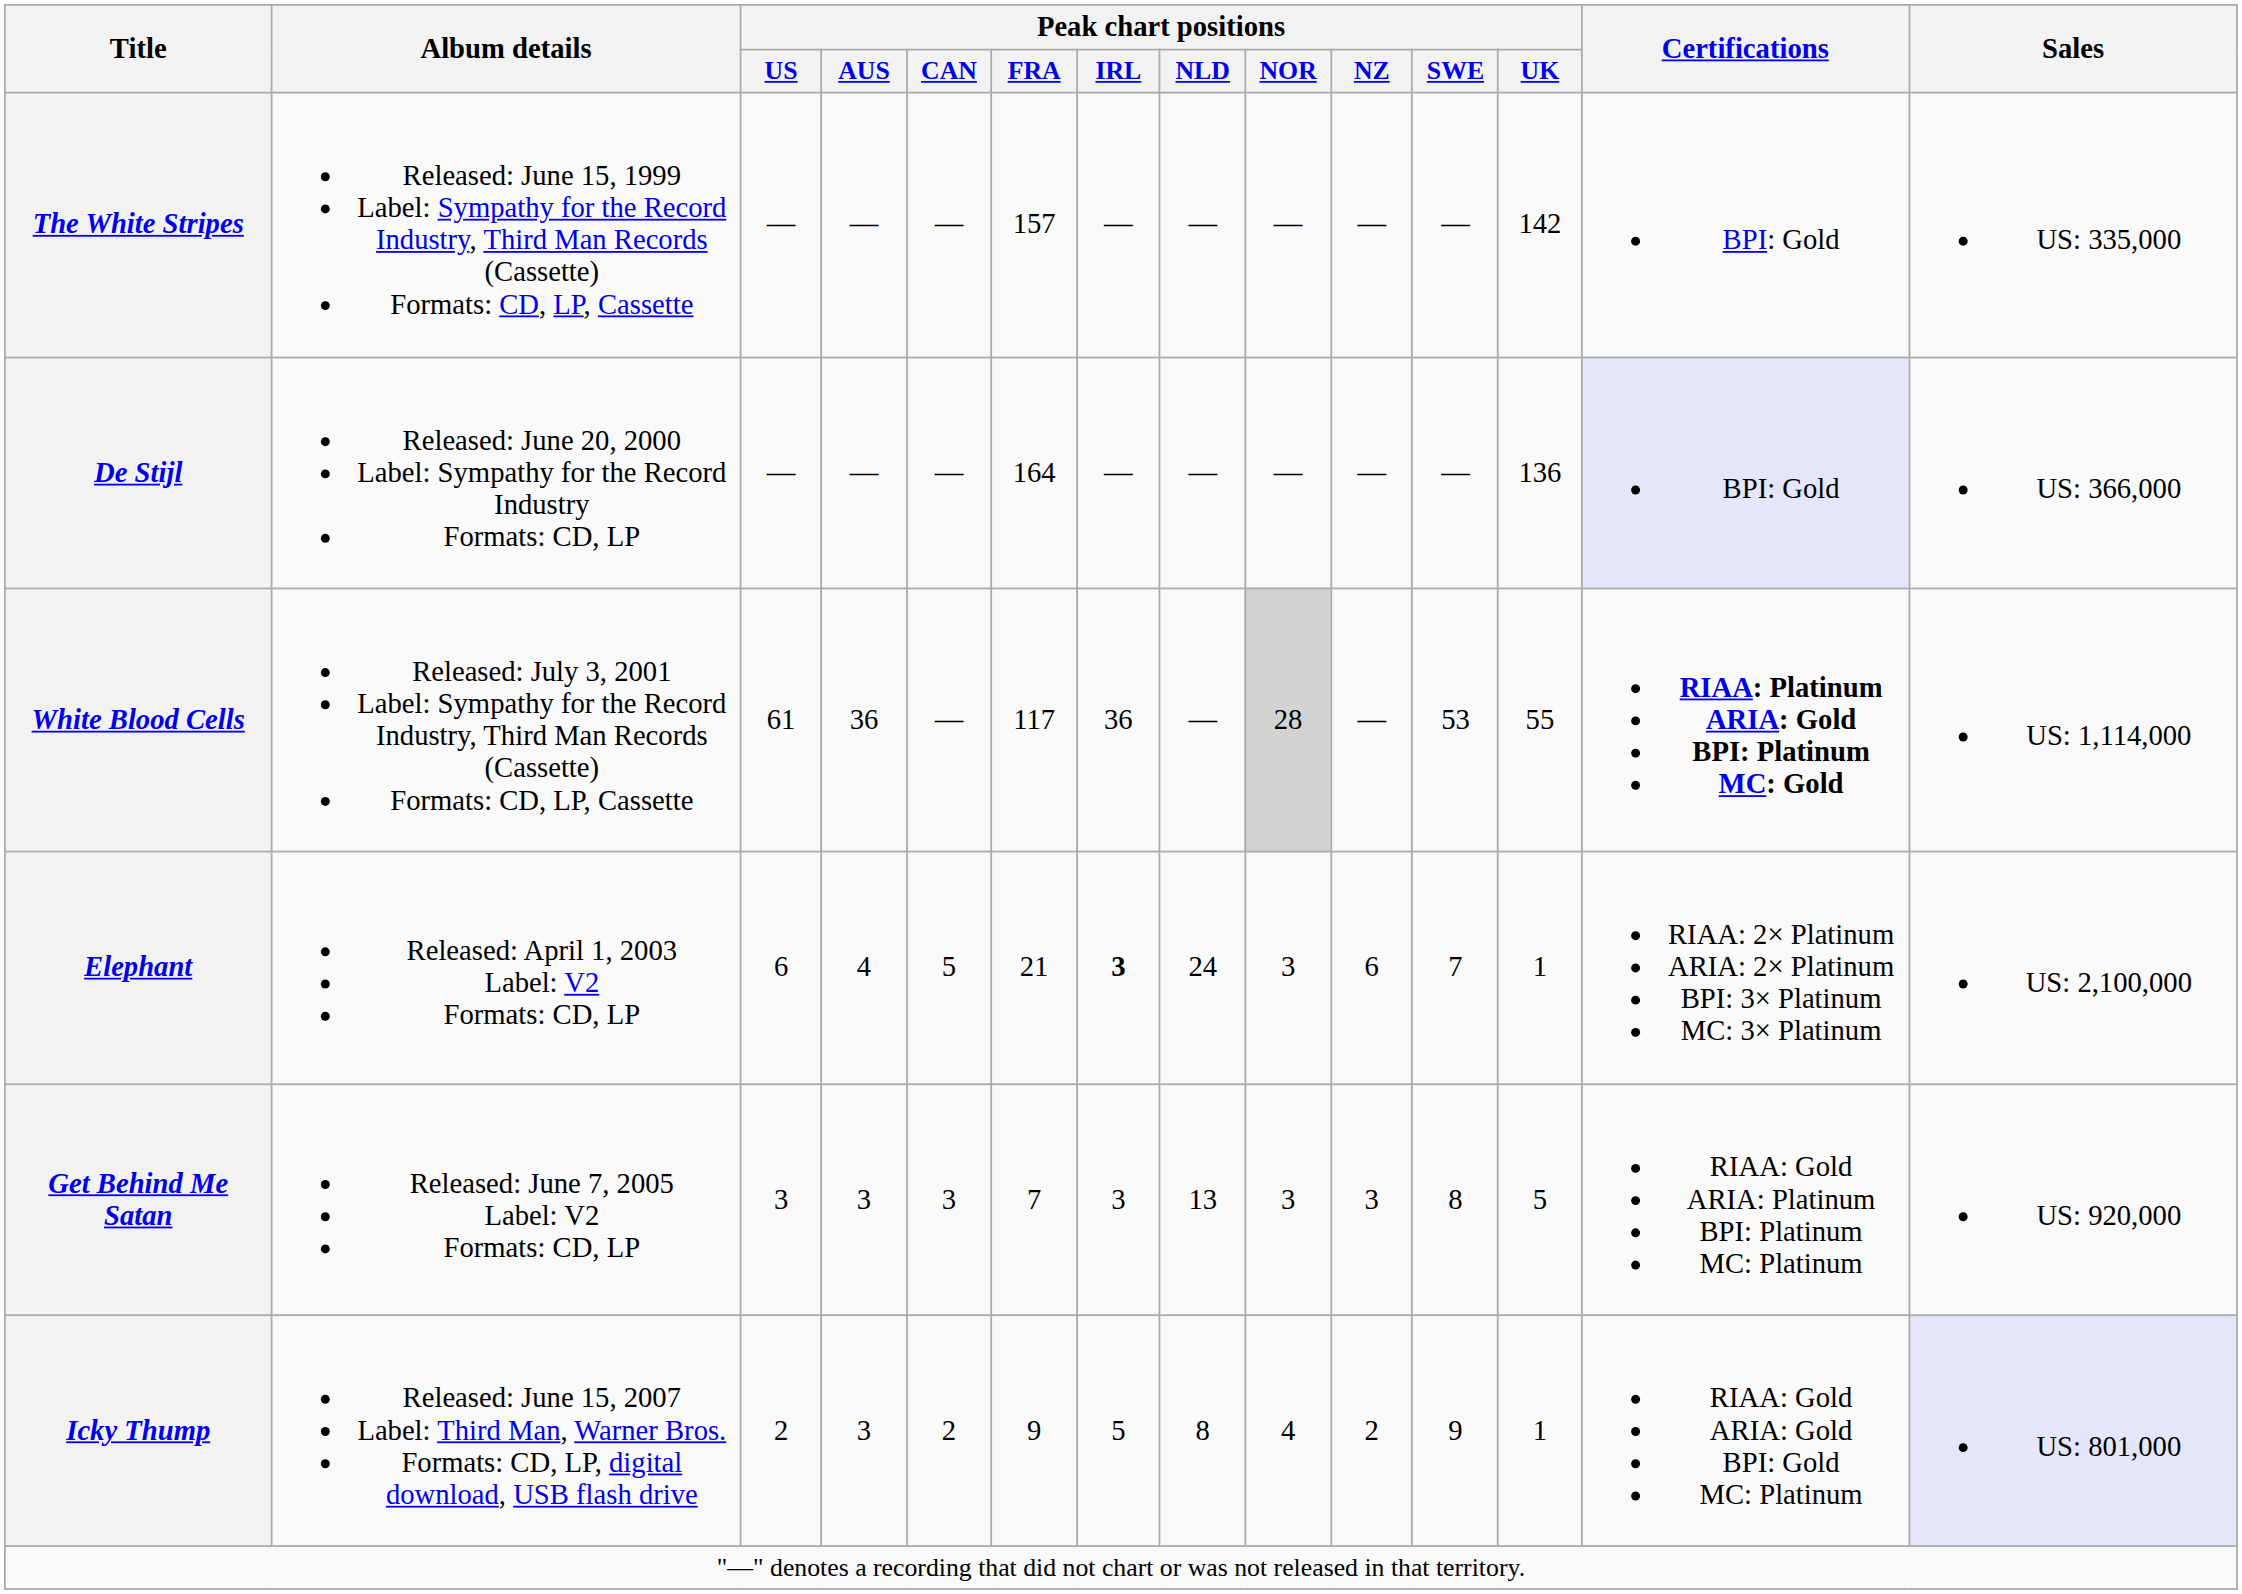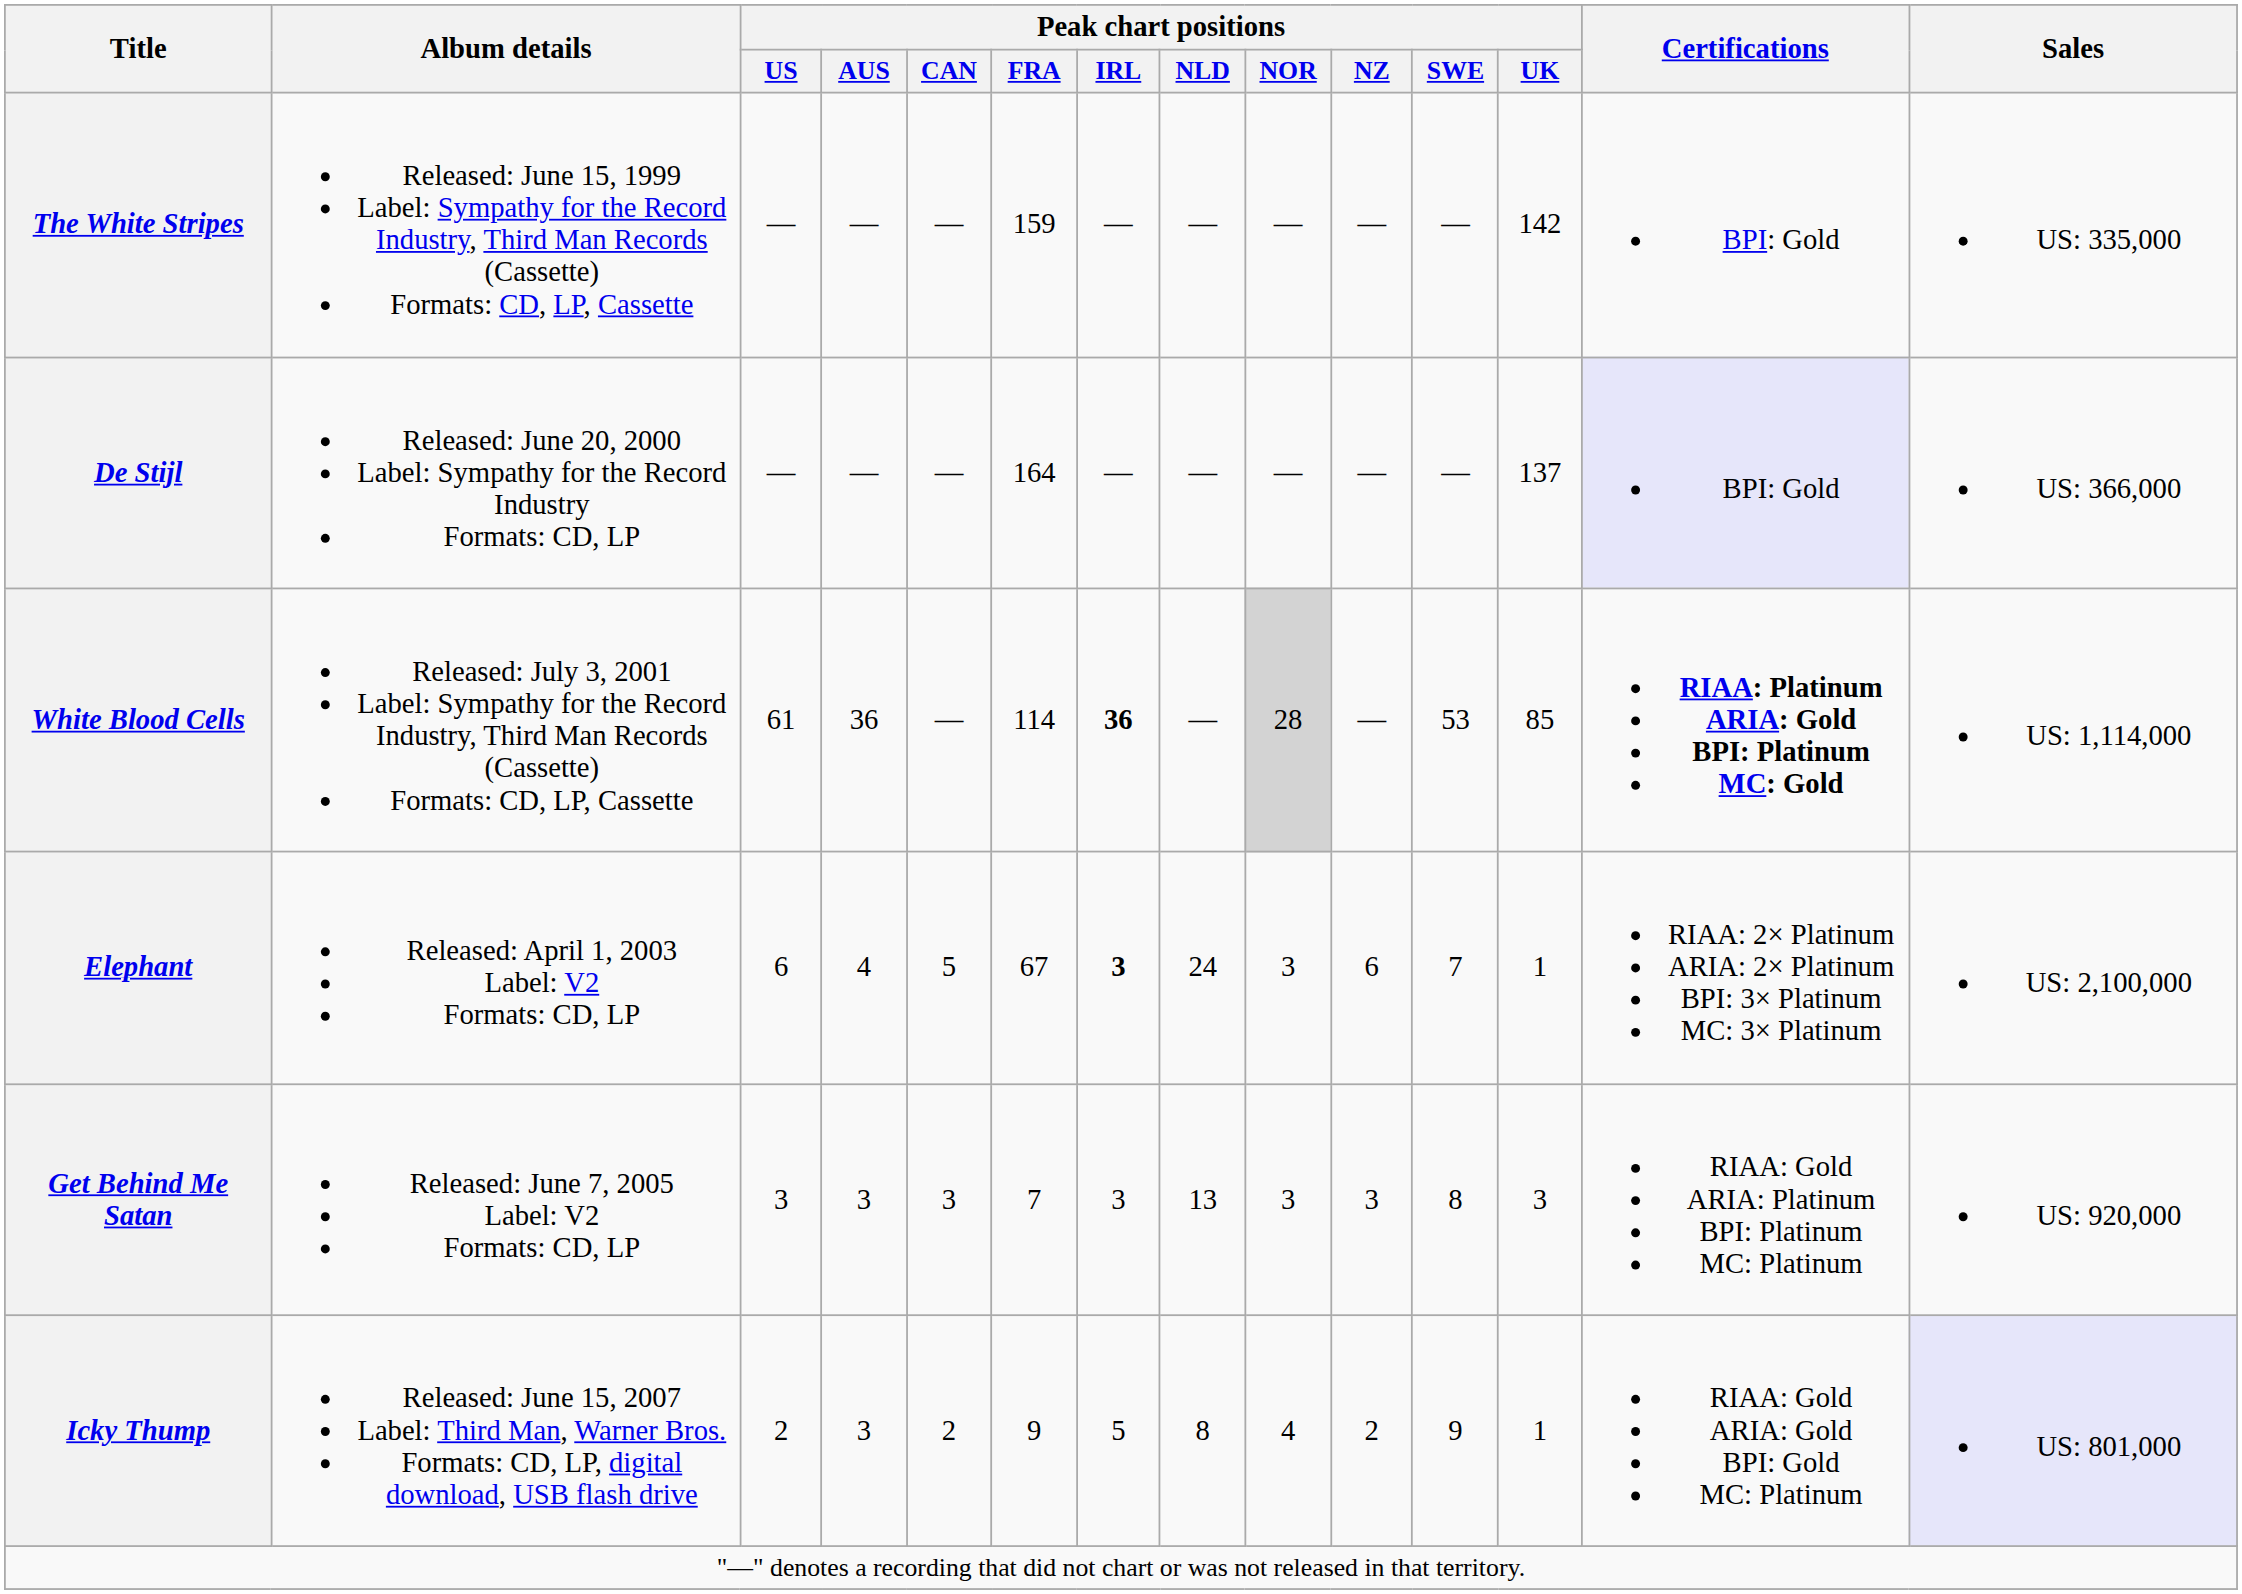The White Stripes | Peak chart positions / FRA: 157 -> 159
De Stijl | Peak chart positions / UK: 136 -> 137
White Blood Cells | Peak chart positions / FRA: 117 -> 114
White Blood Cells | Peak chart positions / IRL: normal -> bold
White Blood Cells | Peak chart positions / UK: 55 -> 85
Elephant | Peak chart positions / FRA: 21 -> 67
Get Behind Me Satan | Peak chart positions / UK: 5 -> 3
